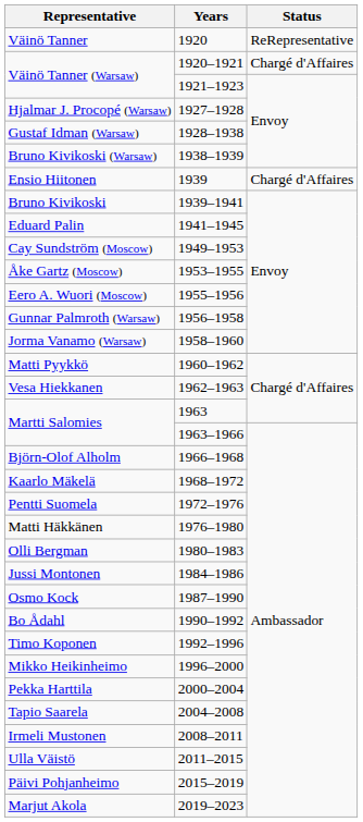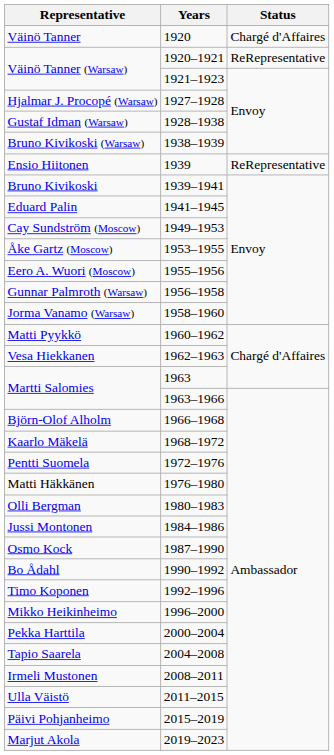Väinö Tanner | Status: ReRepresentative -> Chargé d'Affaires
Väinö Tanner (Warsaw) / 1920–1921 | Status: Chargé d'Affaires -> ReRepresentative
Ensio Hiitonen | Status: Chargé d'Affaires -> ReRepresentative
